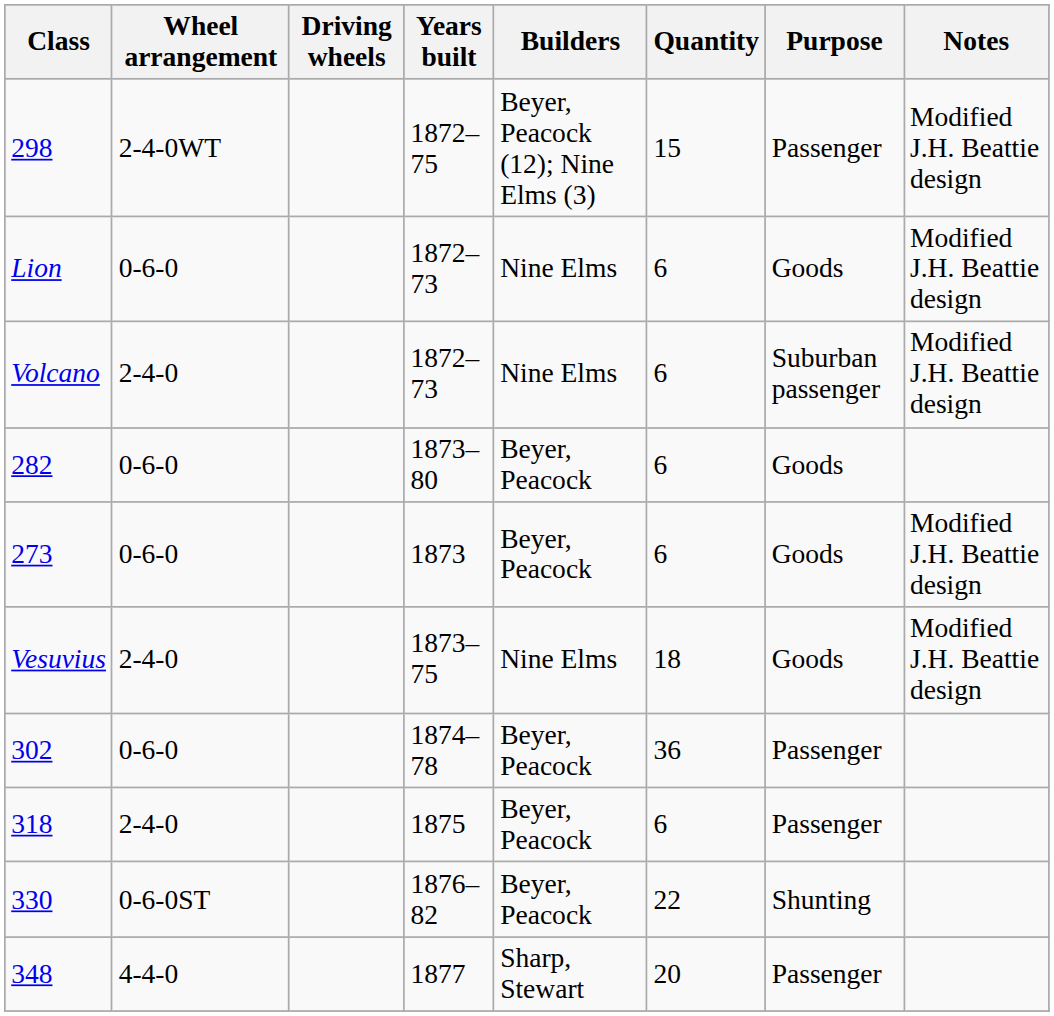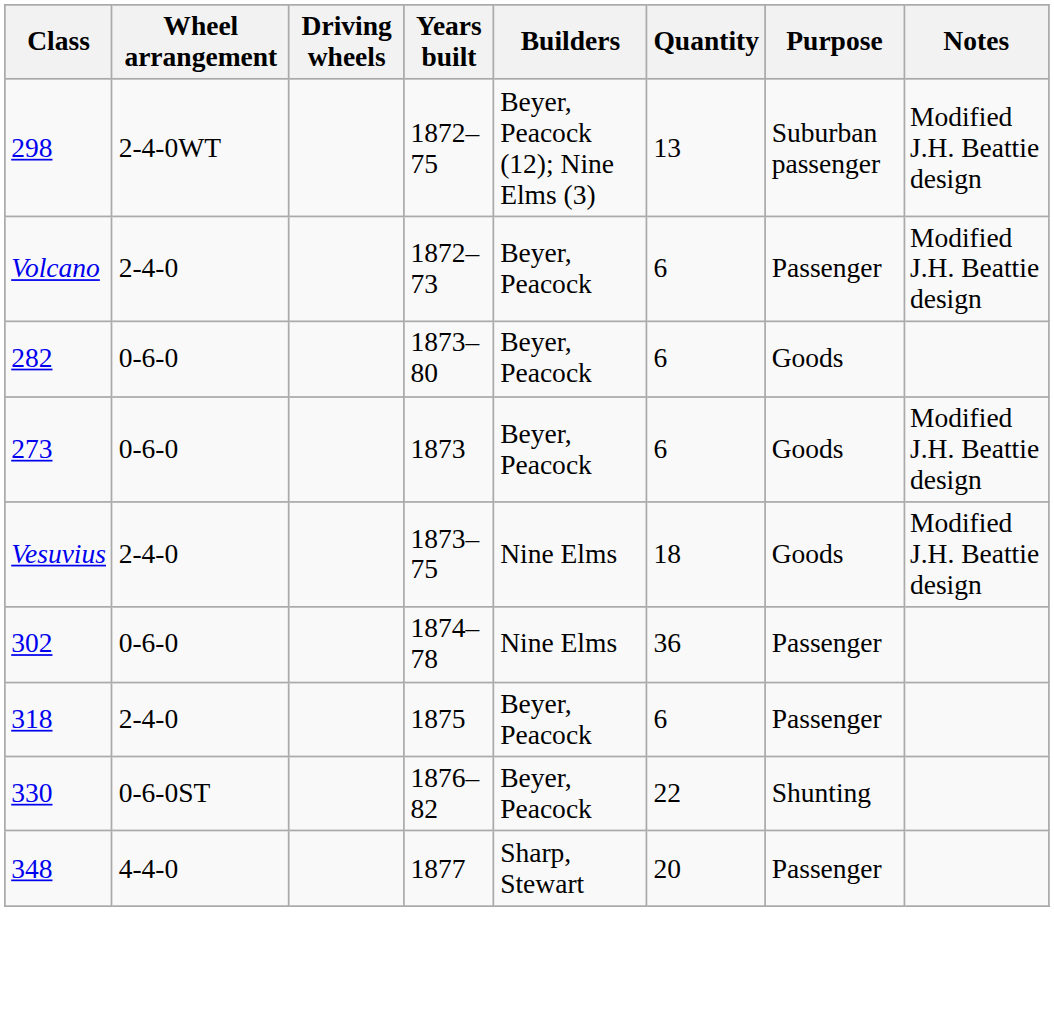298 | Quantity: 15 -> 13
298 | Purpose: Passenger -> Suburban passenger
- row: Lion | 0-6-0 | 1872–73 | Nine Elms | 6 | Goods | Modified J.H. Beattie design
Volcano | Builders: Nine Elms -> Beyer, Peacock
Volcano | Purpose: Suburban passenger -> Passenger
302 | Builders: Beyer, Peacock -> Nine Elms
